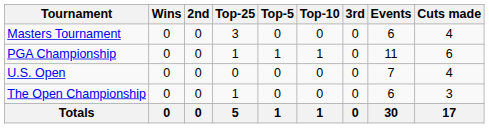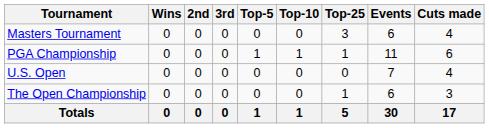columns swapped: 3rd <-> Top-25
